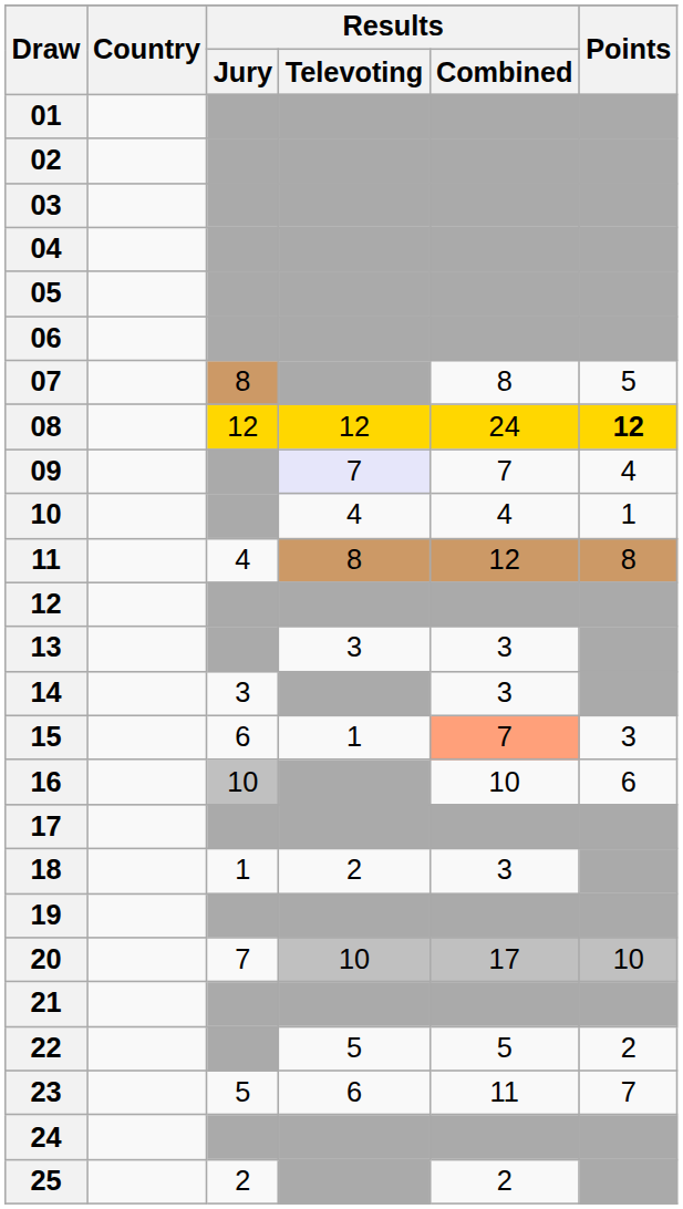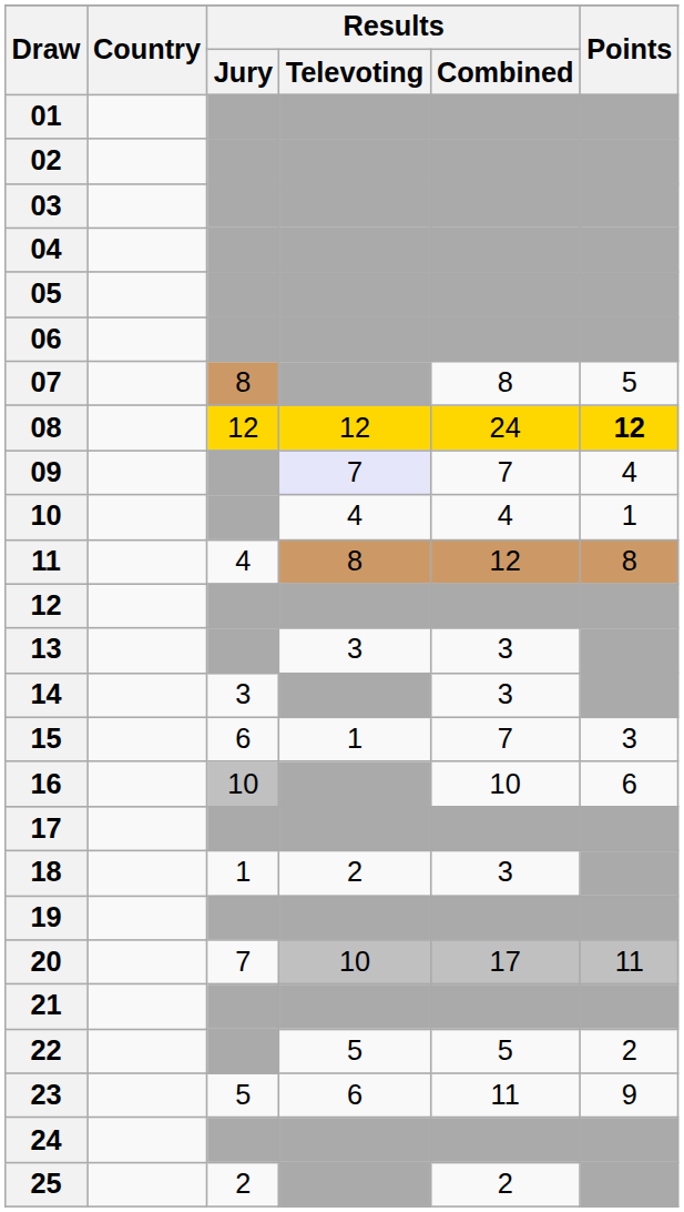15 | Results / Combined: lightsalmon background -> no background
20 | Points: 10 -> 11
23 | Points: 7 -> 9
